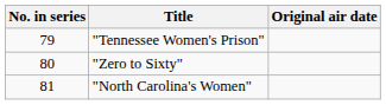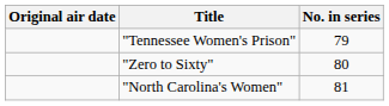columns swapped: No. in series <-> Original air date
